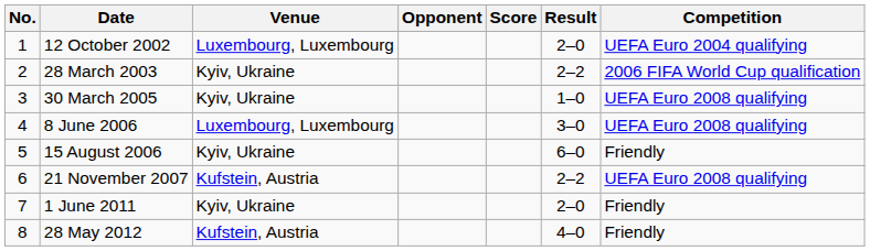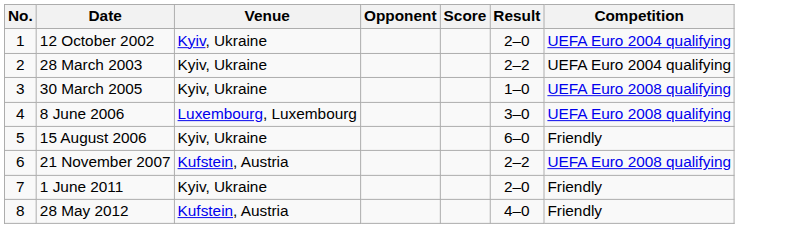12 October 2002 | Venue: Luxembourg, Luxembourg -> Kyiv, Ukraine
28 March 2003 | Competition: 2006 FIFA World Cup qualification -> UEFA Euro 2004 qualifying
